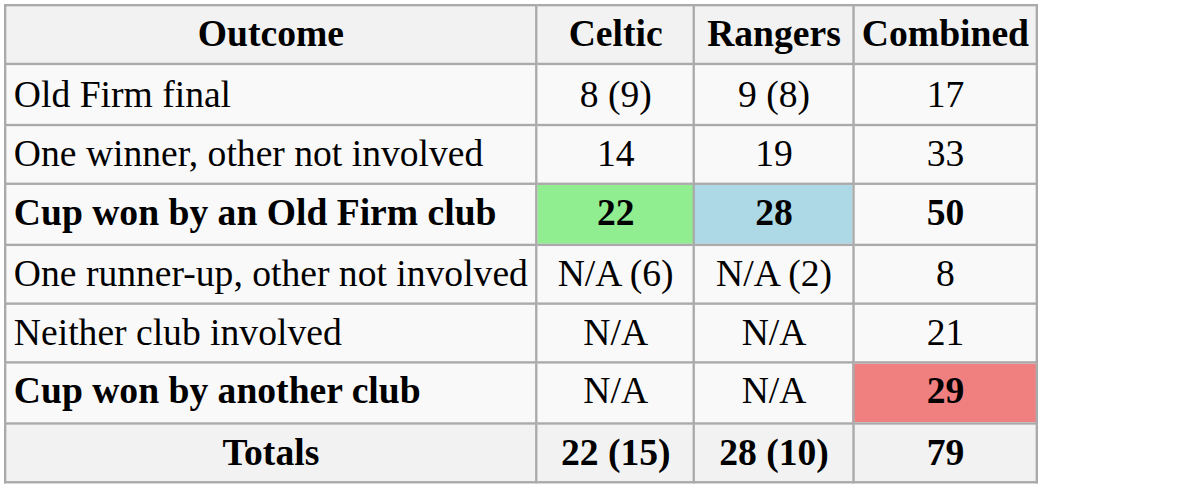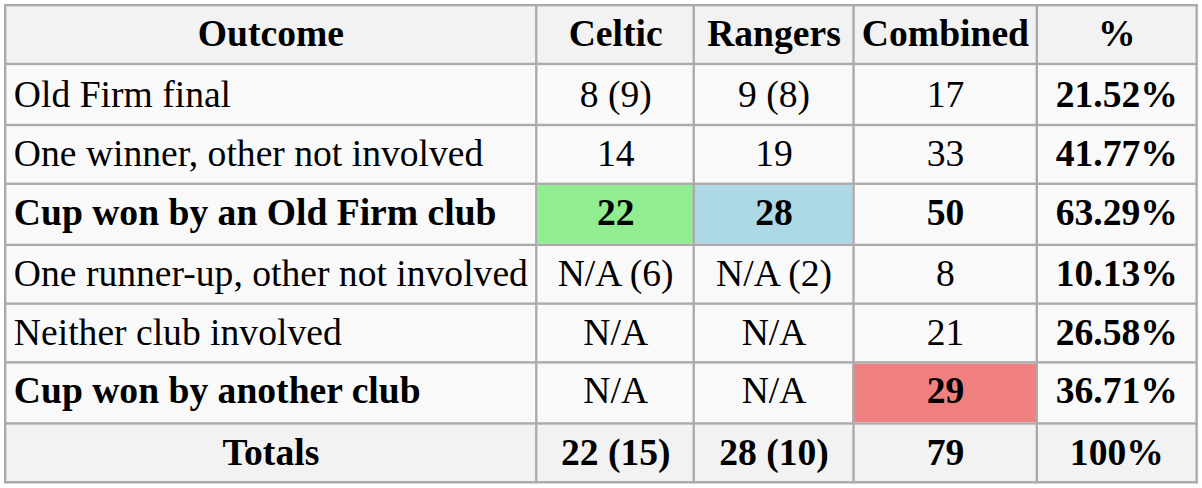+ column: % | 21.52% | 41.77% | 63.29% | 10.13% | 26.58% | 36.71% | 100%
